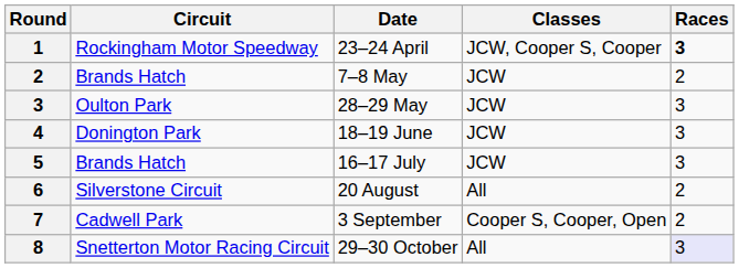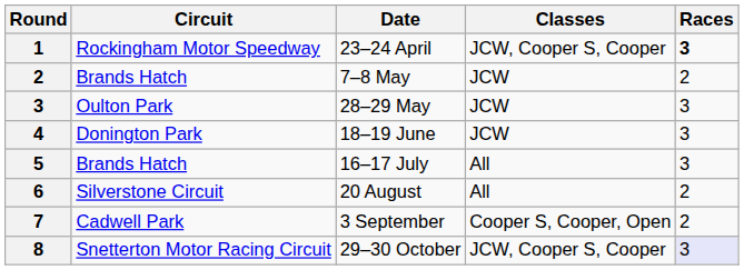16–17 July | Classes: JCW -> All
29–30 October | Classes: All -> JCW, Cooper S, Cooper
